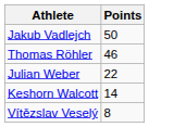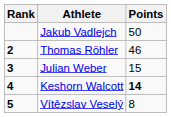+ column: Rank | 2 | 3 | 4 | 5
Julian Weber | Points: 22 -> 15
Keshorn Walcott | Points: normal -> bold
